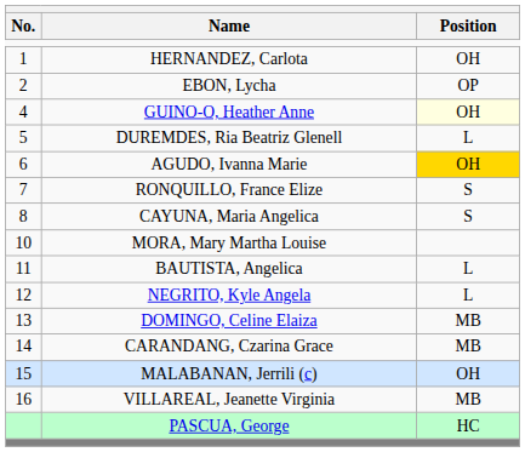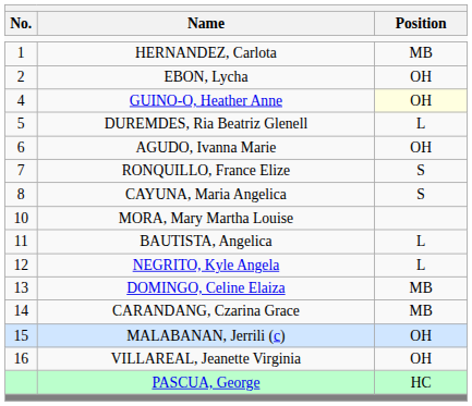HERNANDEZ, Carlota | Position: OH -> MB
EBON, Lycha | Position: OP -> OH
AGUDO, Ivanna Marie | Position: gold background -> no background
VILLAREAL, Jeanette Virginia | Position: MB -> OH
